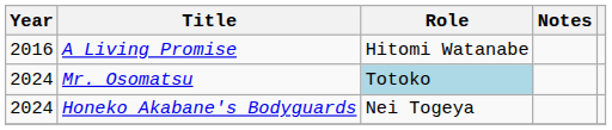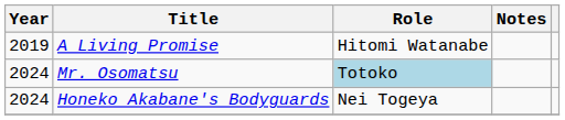A Living Promise | Year: 2016 -> 2019
